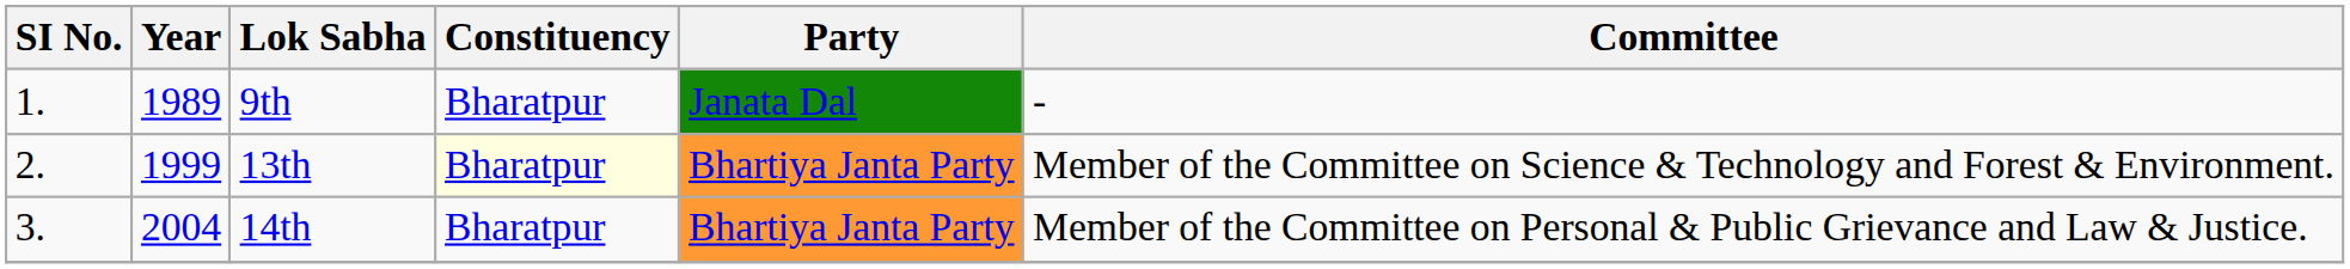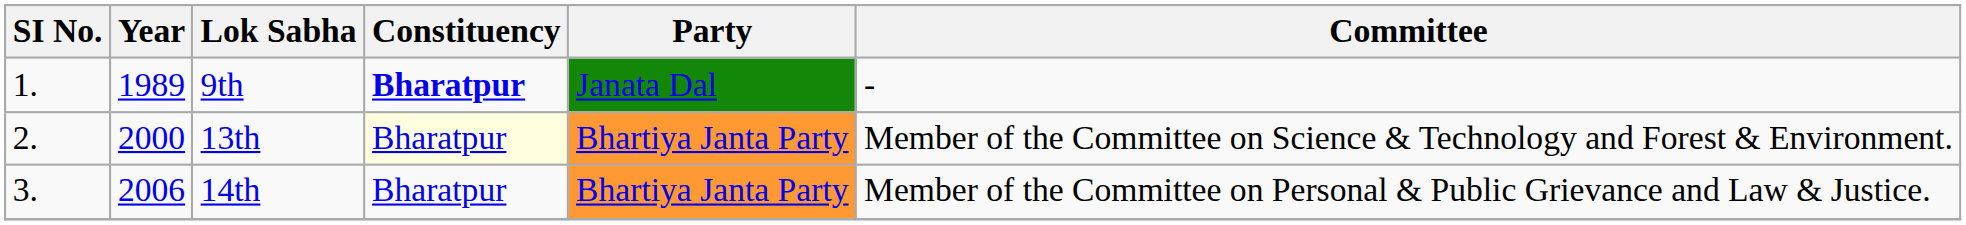9th | Constituency: normal -> bold
13th | Year: 1999 -> 2000
14th | Year: 2004 -> 2006
